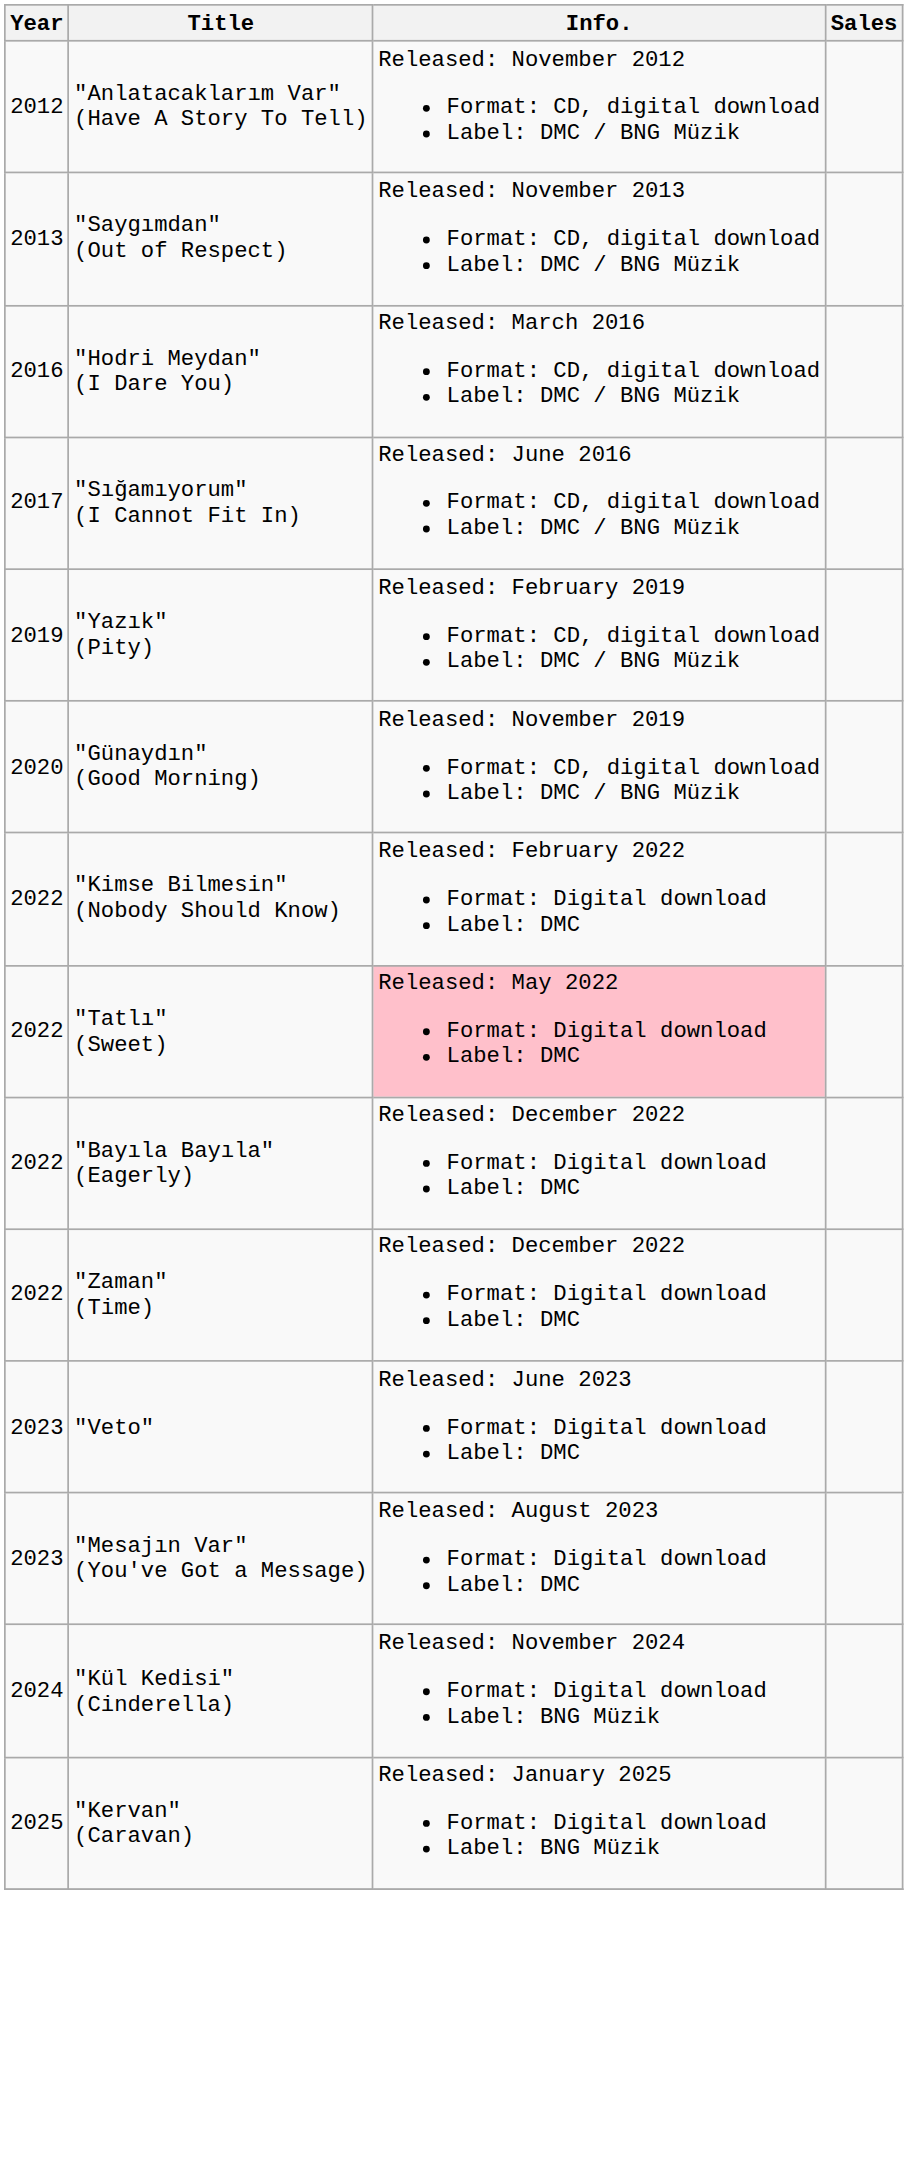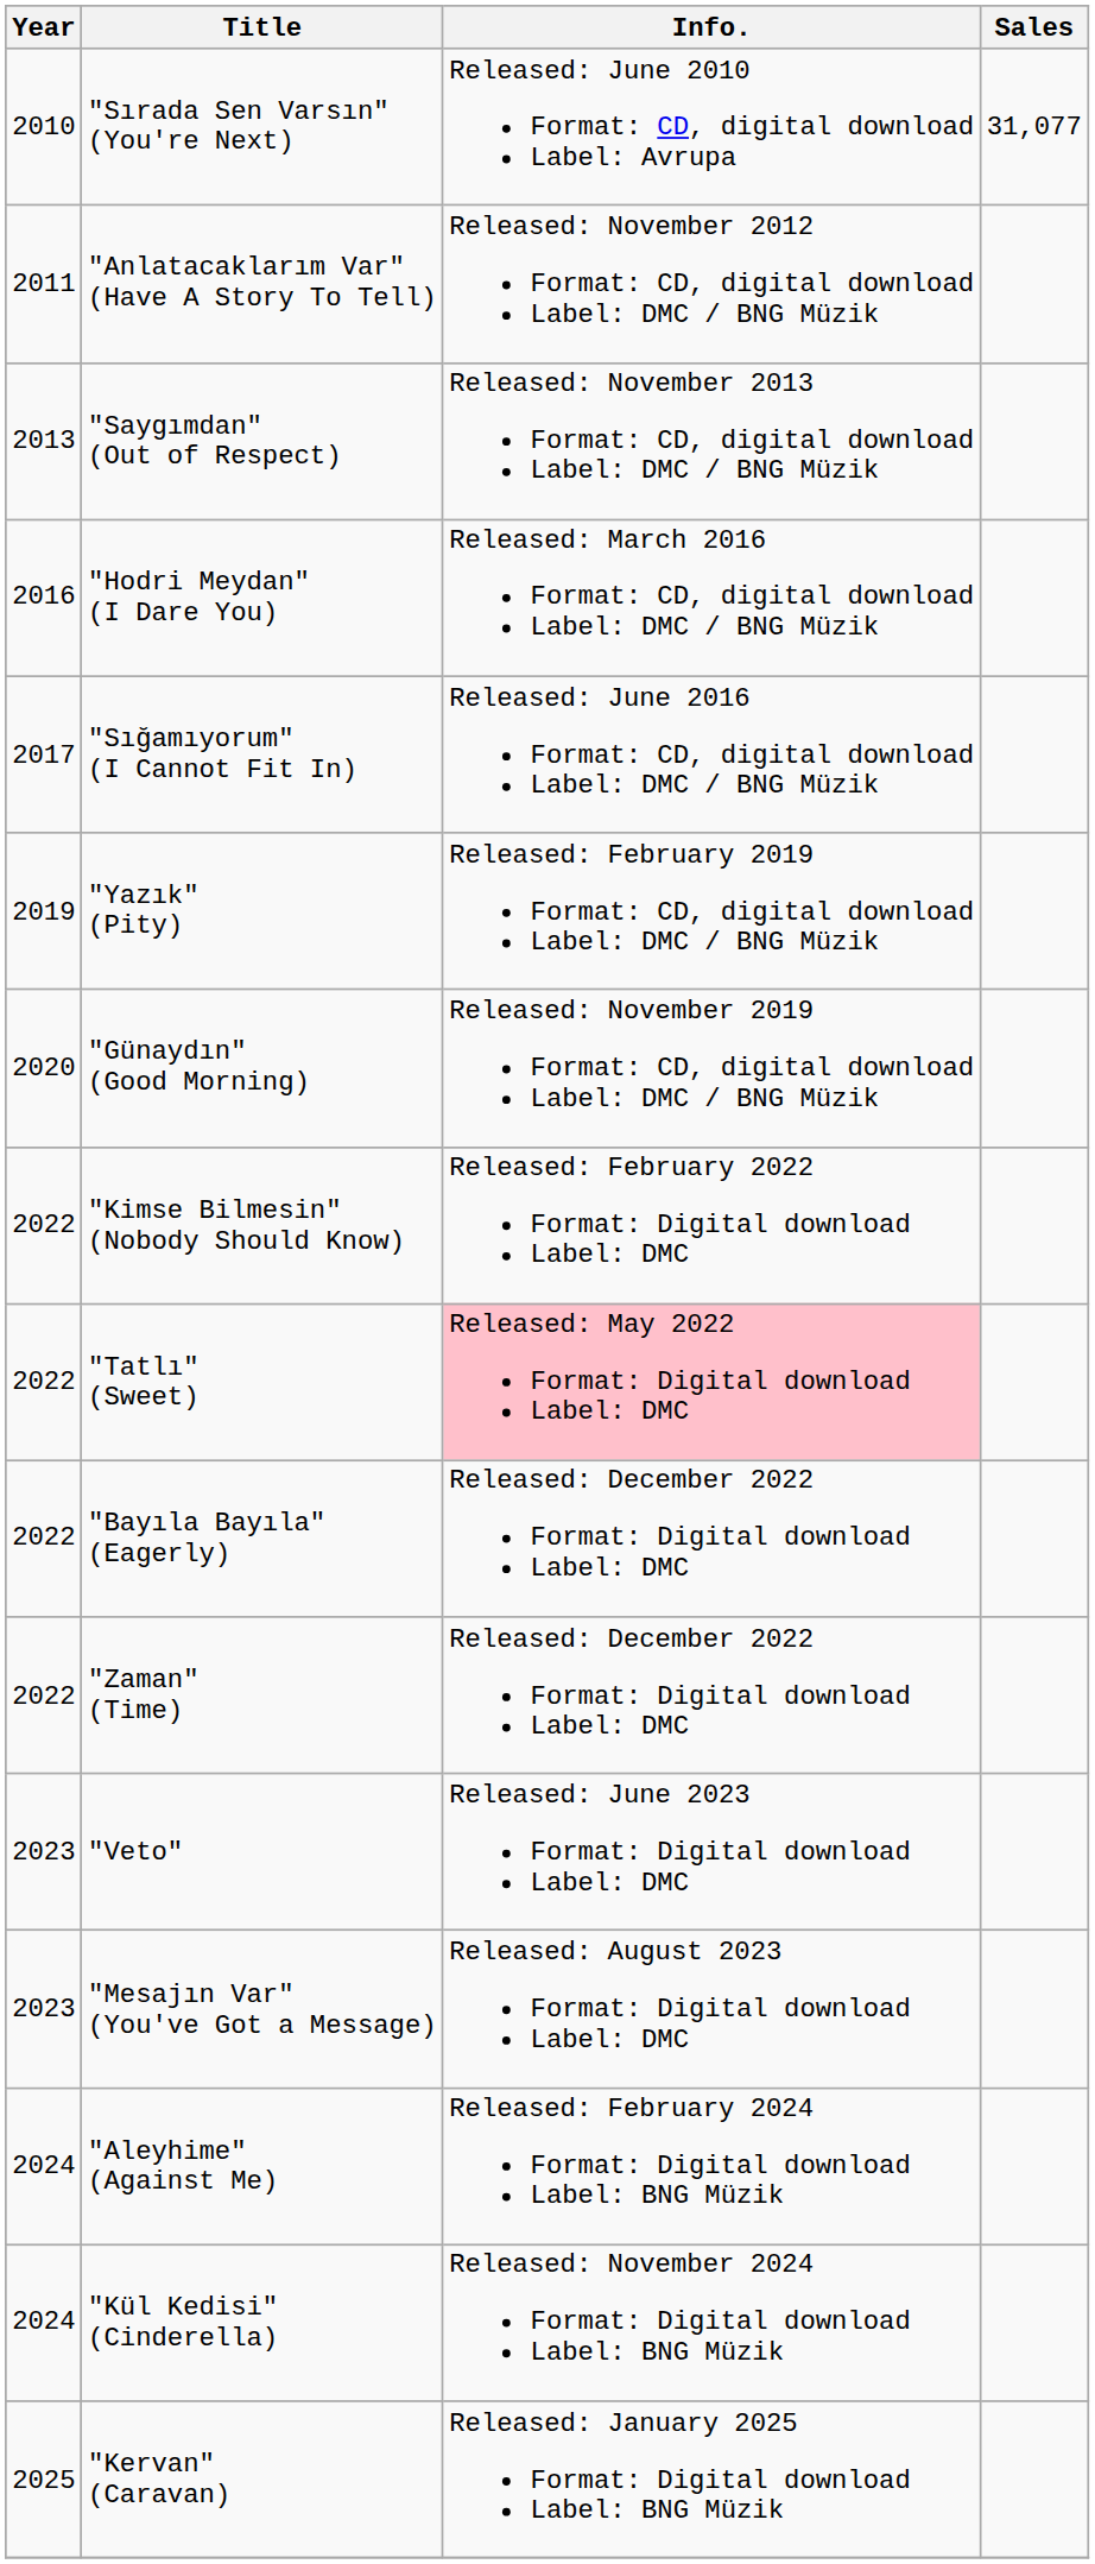+ row: 2010 | "Sırada Sen Varsın" (You're Next) | Released: June 2010 Format: CD, digital download Label: Avrupa | 31,077
"Anlatacaklarım Var" (Have A Story To Tell) | Year: 2012 -> 2011
+ row: 2024 | "Aleyhime" (Against Me) | Released: February 2024 Format: Digital download Label: BNG Müzik
